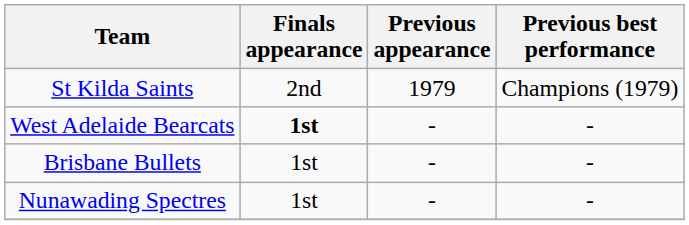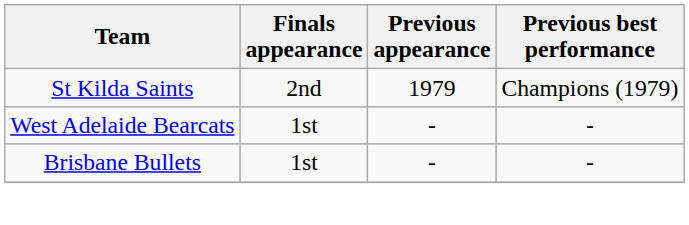West Adelaide Bearcats | Finals appearance: bold -> normal
- row: Nunawading Spectres | 1st | - | -
